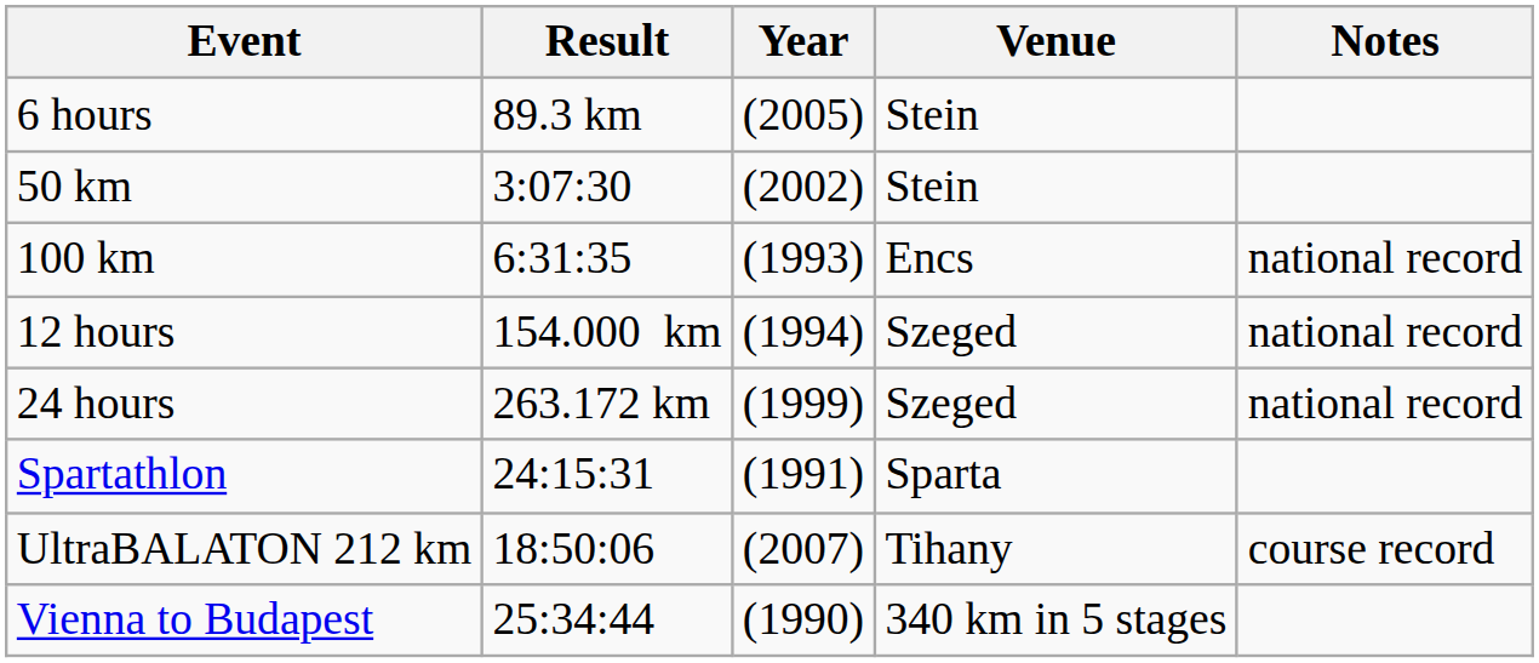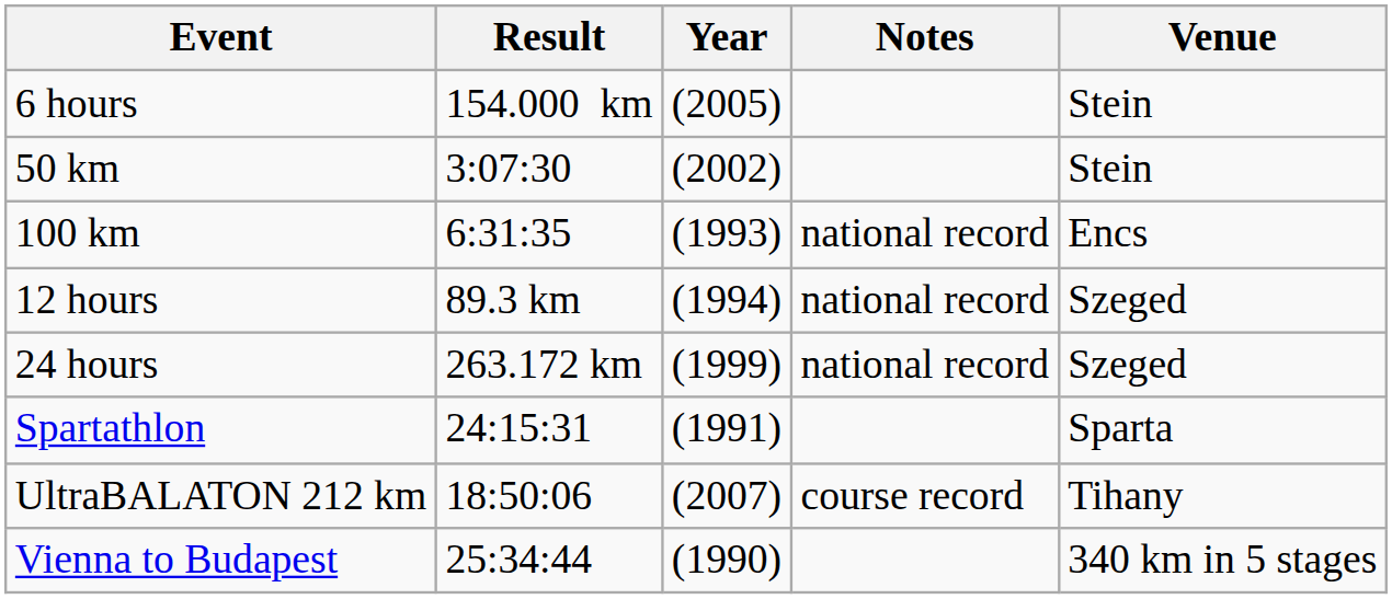columns swapped: Venue <-> Notes
6 hours | Result: 89.3 km -> 154.000 km
12 hours | Result: 154.000 km -> 89.3 km
